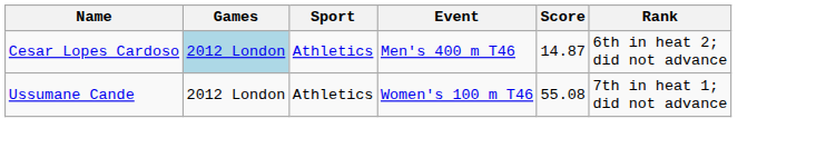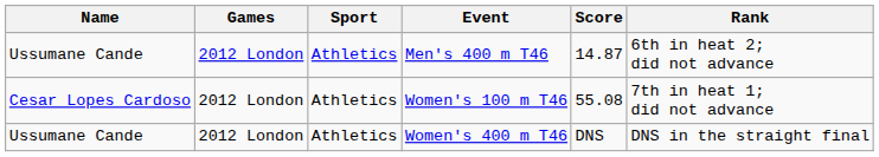Men's 400 m T46 | Name: Cesar Lopes Cardoso -> Ussumane Cande
Men's 400 m T46 | Games: lightblue background -> no background
Women's 100 m T46 | Name: Ussumane Cande -> Cesar Lopes Cardoso
+ row: Ussumane Cande | 2012 London | Athletics | Women's 400 m T46 | DNS | DNS in the straight final
